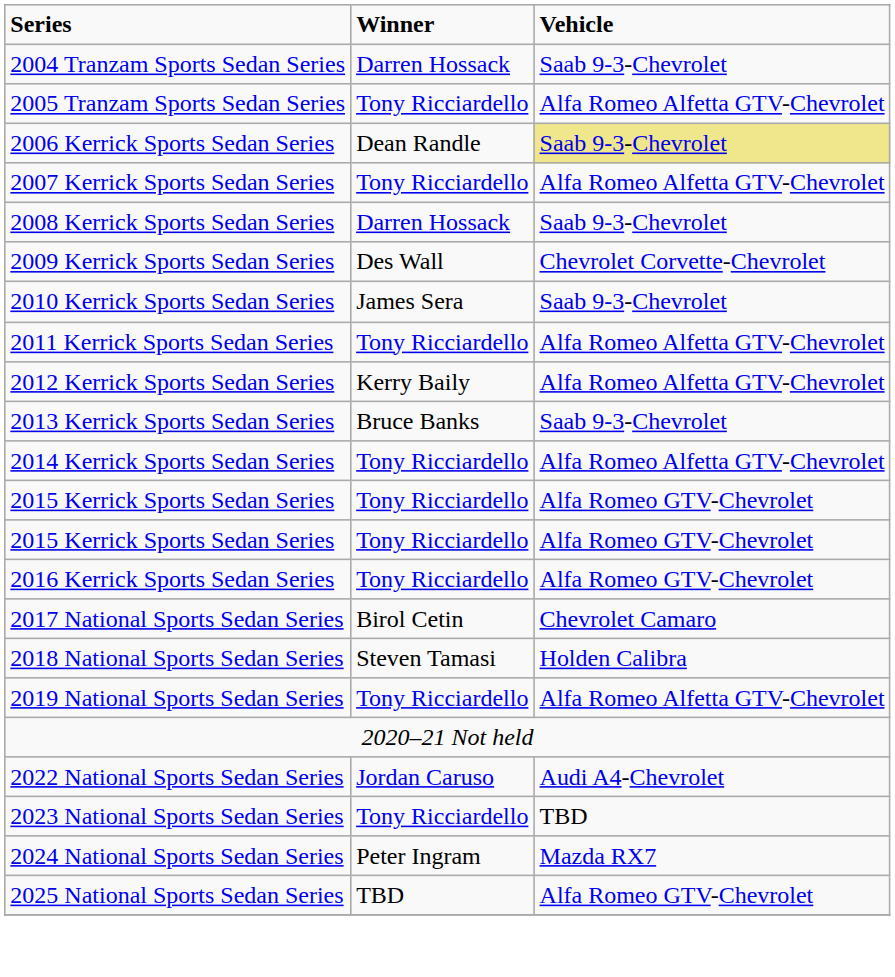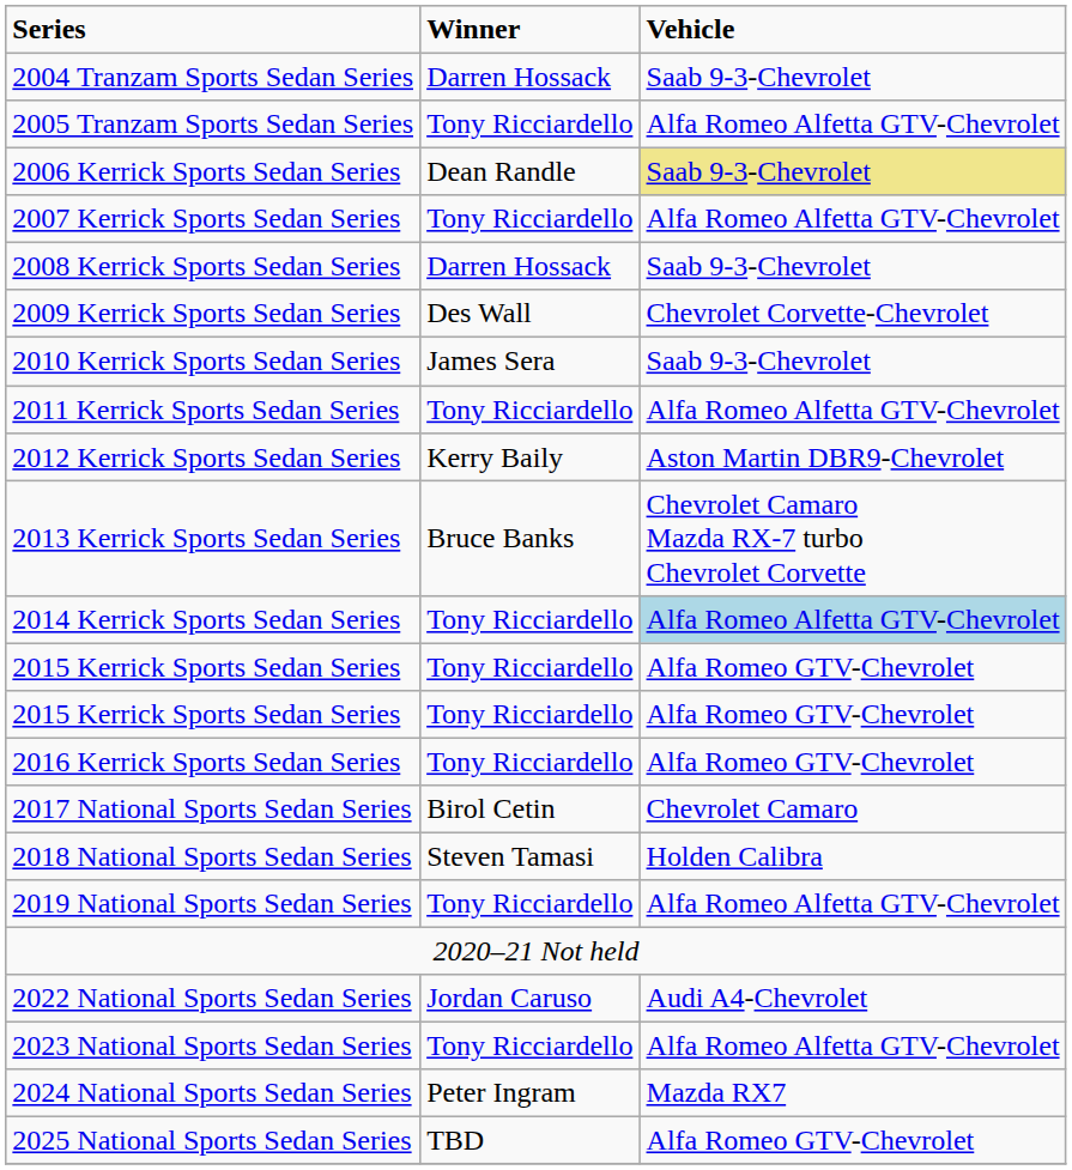2012 Kerrick Sports Sedan Series | Vehicle: Alfa Romeo Alfetta GTV-Chevrolet -> Aston Martin DBR9-Chevrolet
2013 Kerrick Sports Sedan Series | Vehicle: Saab 9-3-Chevrolet -> Chevrolet Camaro Mazda RX-7 turbo Chevrolet Corvette
2014 Kerrick Sports Sedan Series | Vehicle: no background -> lightblue background
2023 National Sports Sedan Series | Vehicle: TBD -> Alfa Romeo Alfetta GTV-Chevrolet
